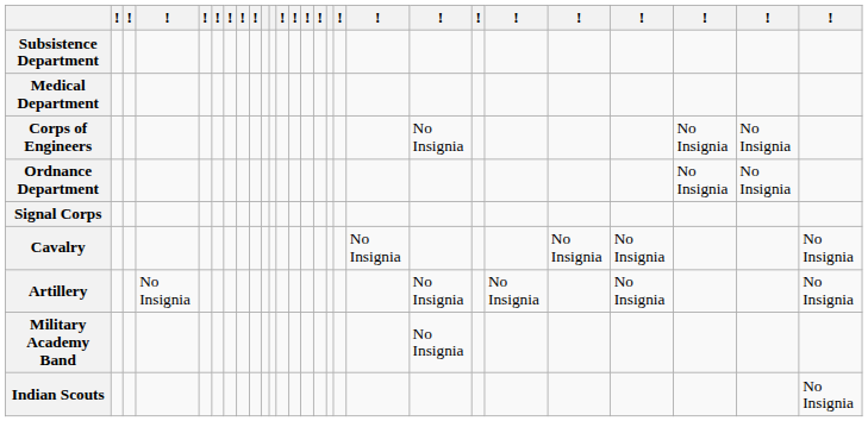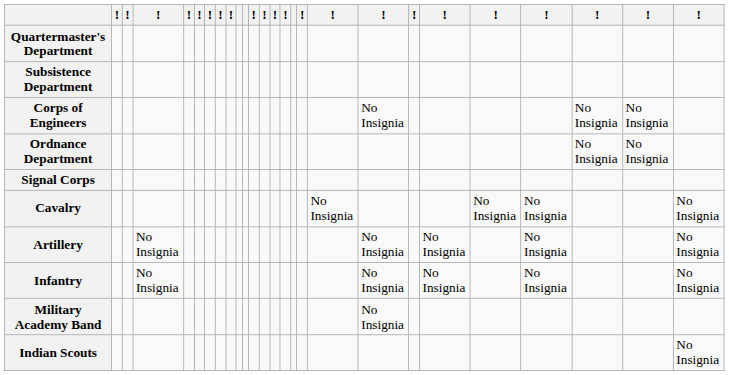+ row: Quartermaster's Department
- row: Medical Department
+ row: Infantry | No Insignia | No Insignia | No Insignia | No Insignia | No Insignia
